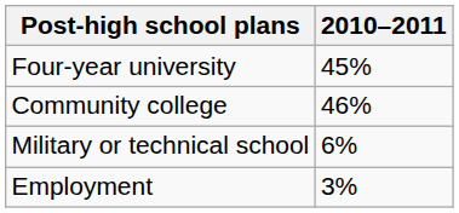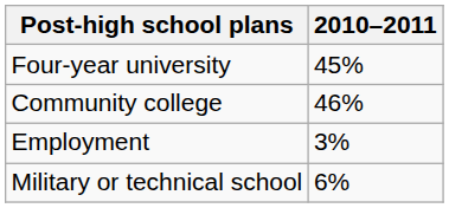rows swapped: Military or technical school <-> Employment
